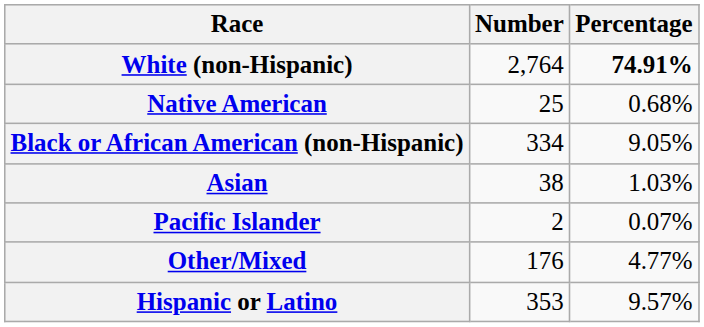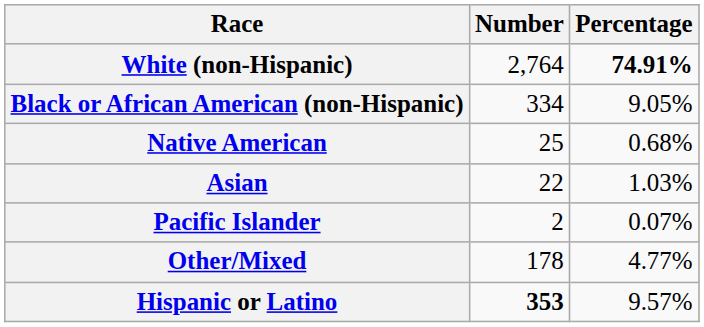rows swapped: Black or African American (non-Hispanic) <-> Native American
Asian | Number: 38 -> 22
Other/Mixed | Number: 176 -> 178
Hispanic or Latino | Number: normal -> bold
